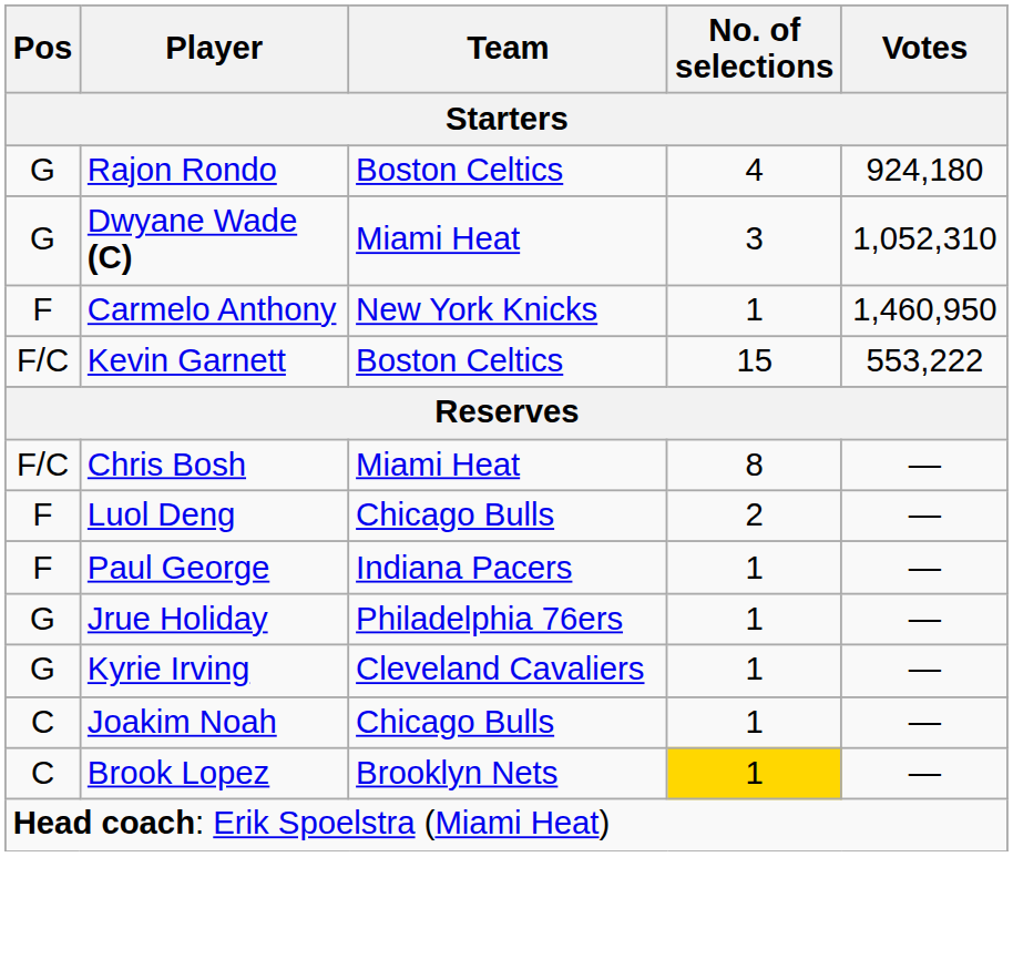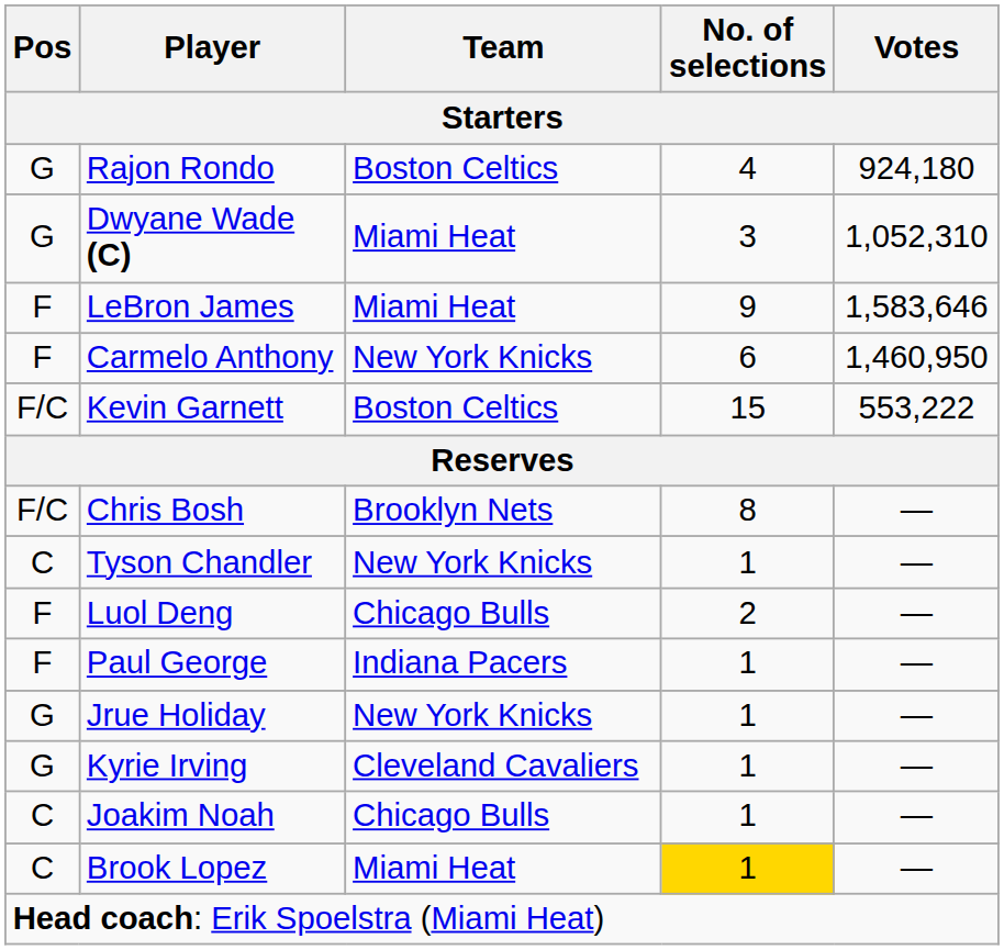+ row: F | LeBron James | Miami Heat | 9 | 1,583,646
Carmelo Anthony | No. of selections: 1 -> 6
Chris Bosh | Team: Miami Heat -> Brooklyn Nets
+ row: C | Tyson Chandler | New York Knicks | 1 | —
Jrue Holiday | Team: Philadelphia 76ers -> New York Knicks
Brook Lopez | Team: Brooklyn Nets -> Miami Heat
